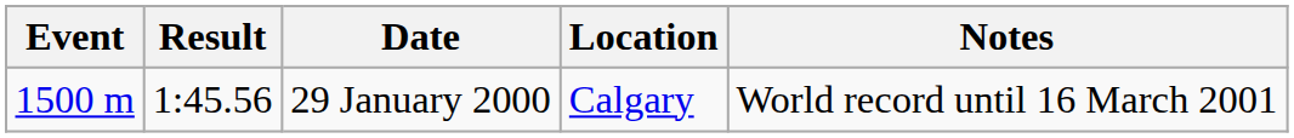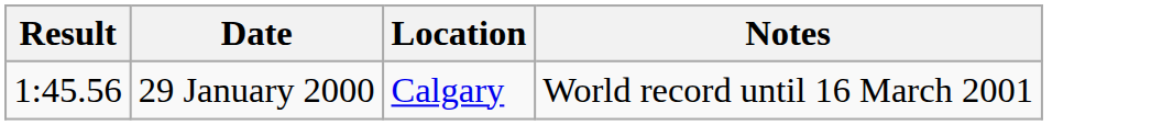- column: Event | 1500 m
